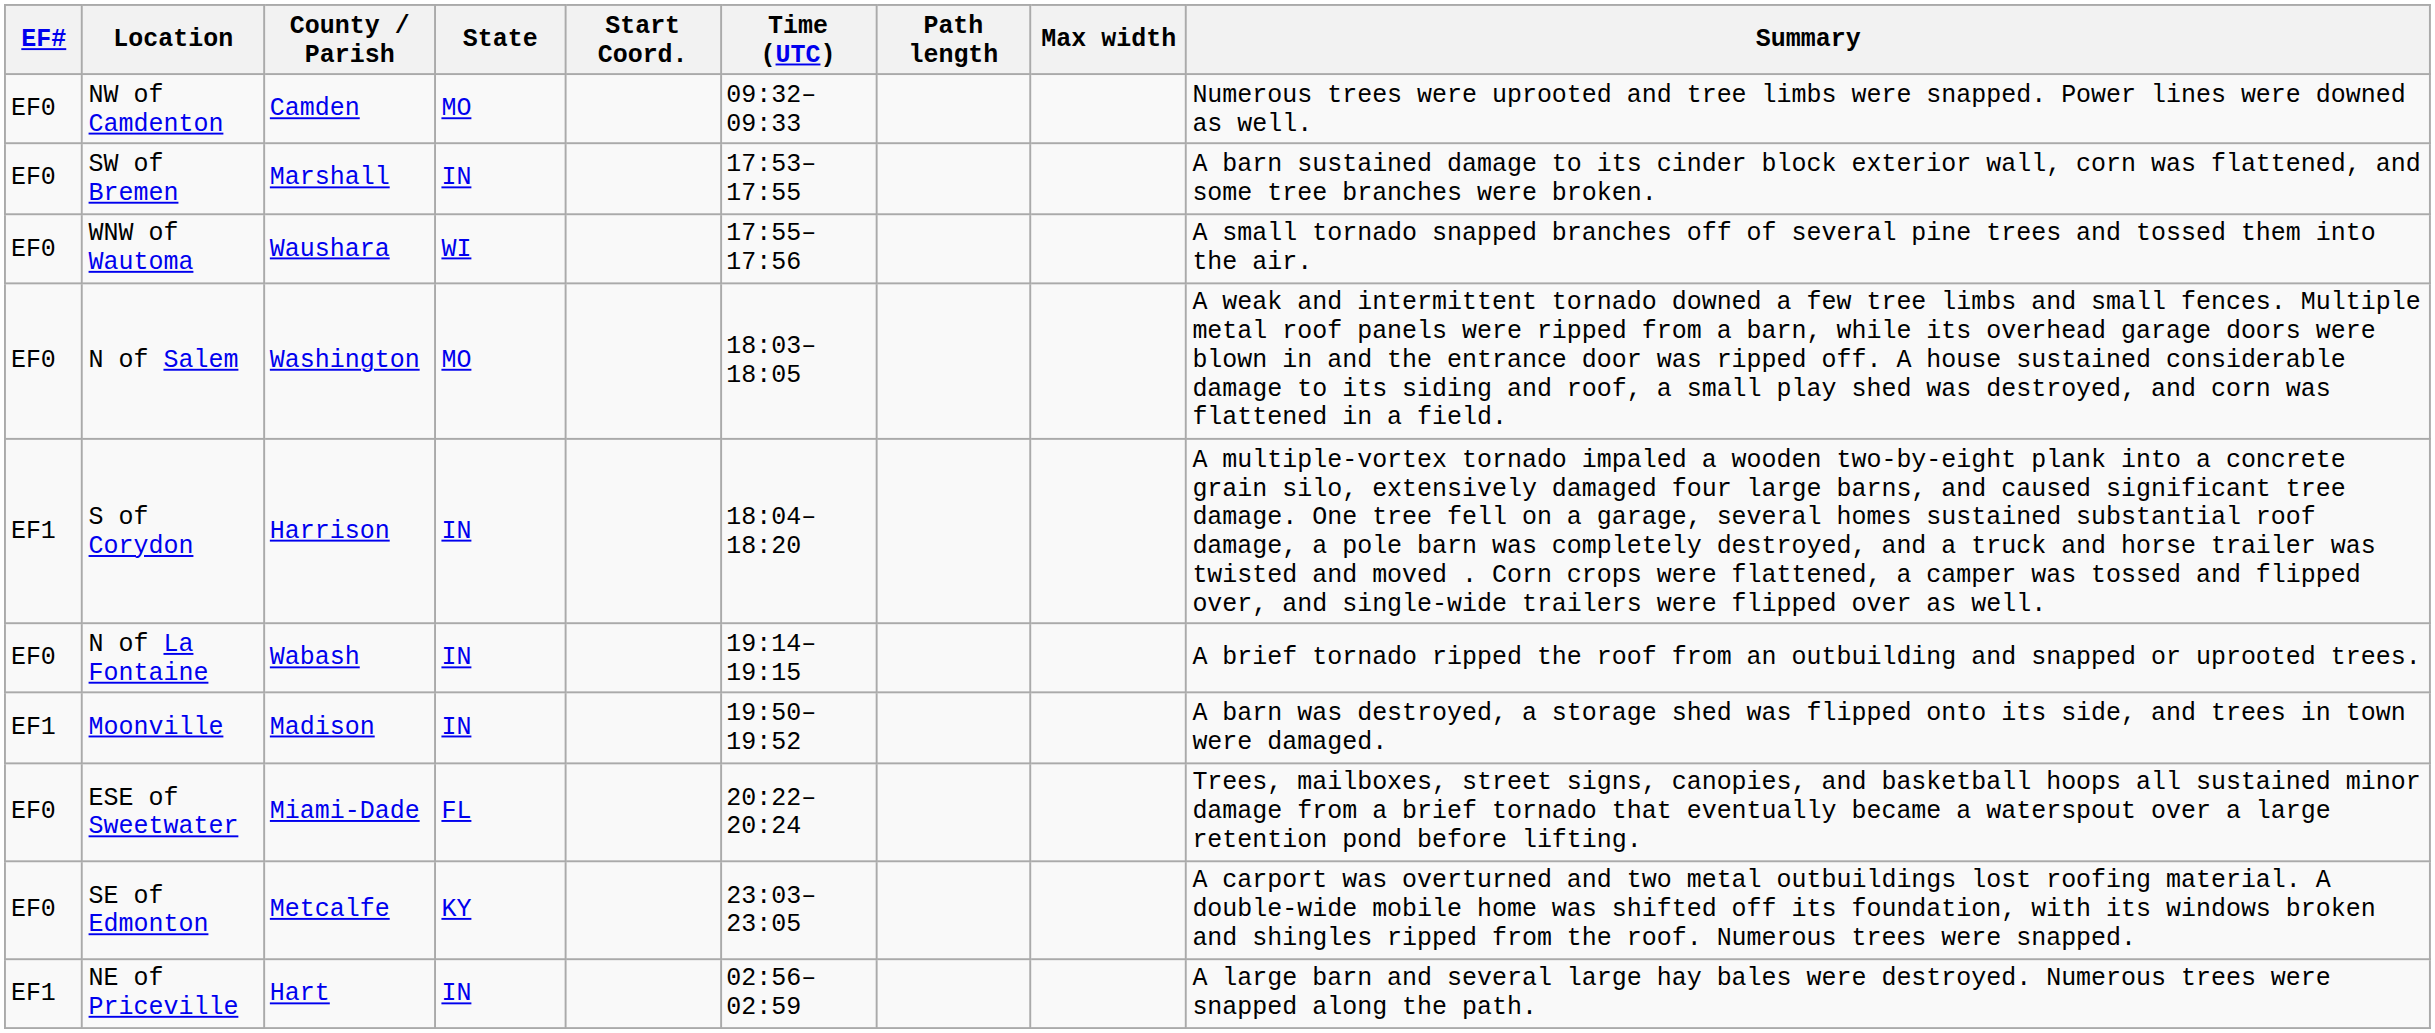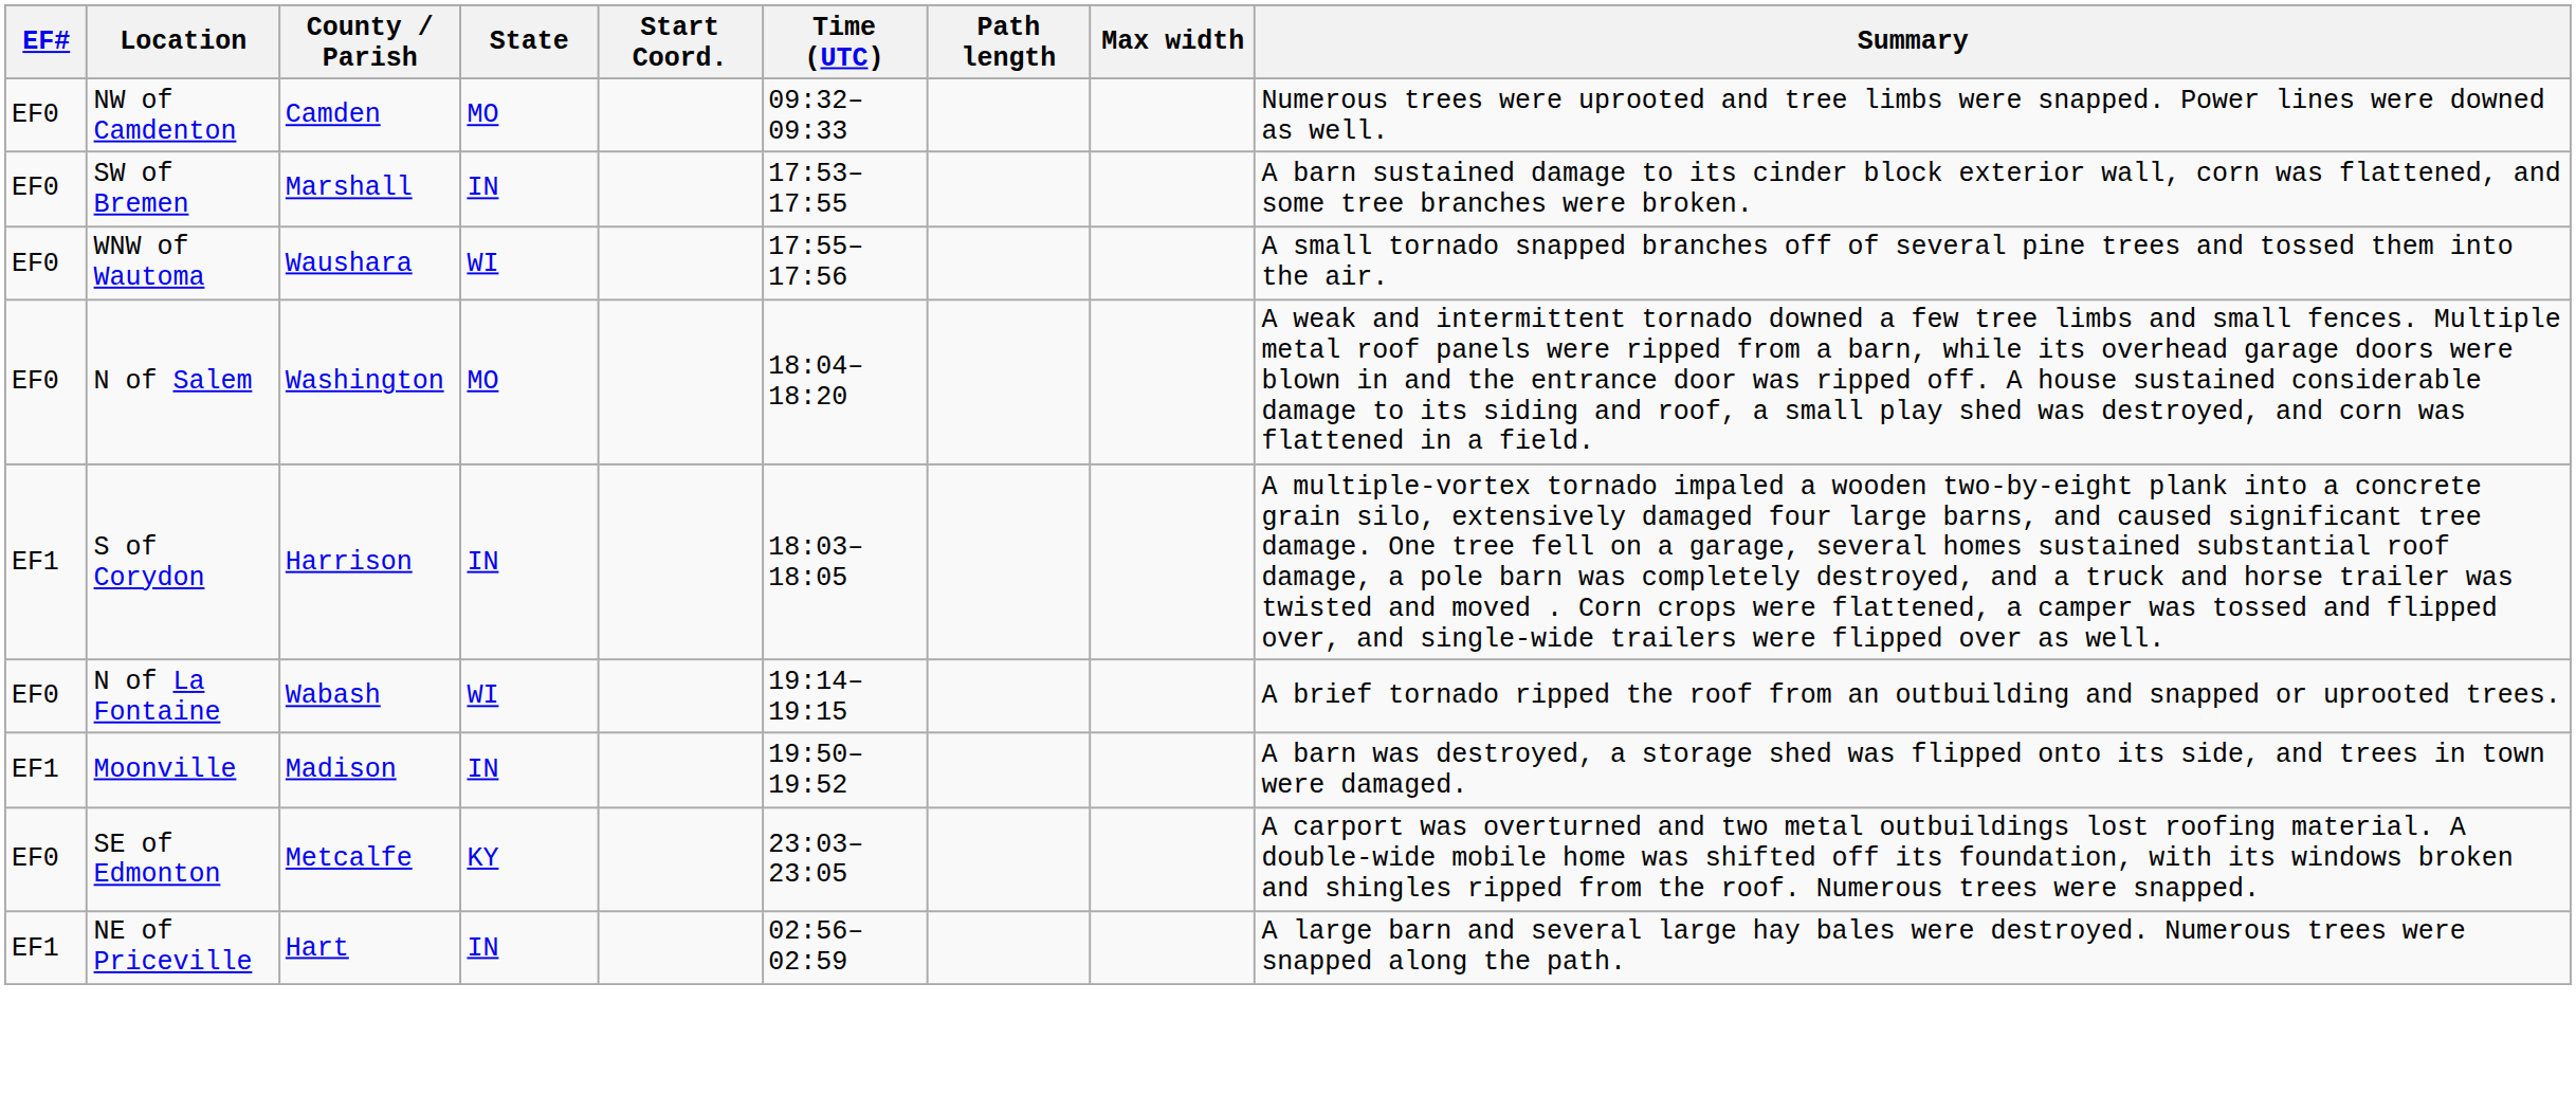N of Salem | Time (UTC): 18:03–18:05 -> 18:04–18:20
S of Corydon | Time (UTC): 18:04–18:20 -> 18:03–18:05
N of La Fontaine | State: IN -> WI
- row: EF0 | ESE of Sweetwater | Miami-Dade | FL | 20:22–20:24 | Trees, mailboxes, street signs, canopies, and basketball hoops all sustained minor damage from a brief tornado that eventually became a waterspout over a large retention pond before lifting.
